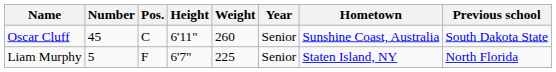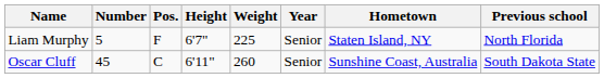rows swapped: Oscar Cluff <-> Liam Murphy
